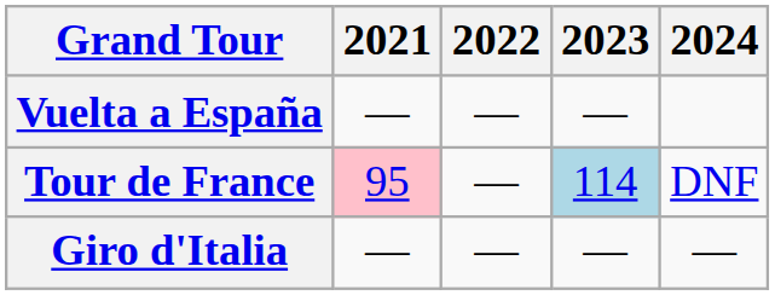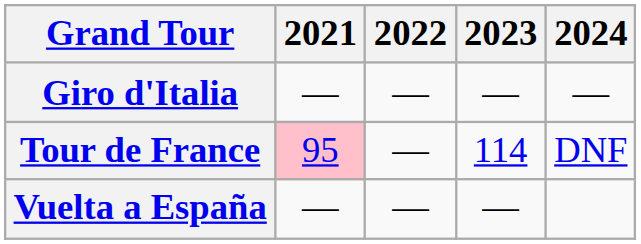rows swapped: Giro d'Italia <-> Vuelta a España
Tour de France | 2023: lightblue background -> no background
